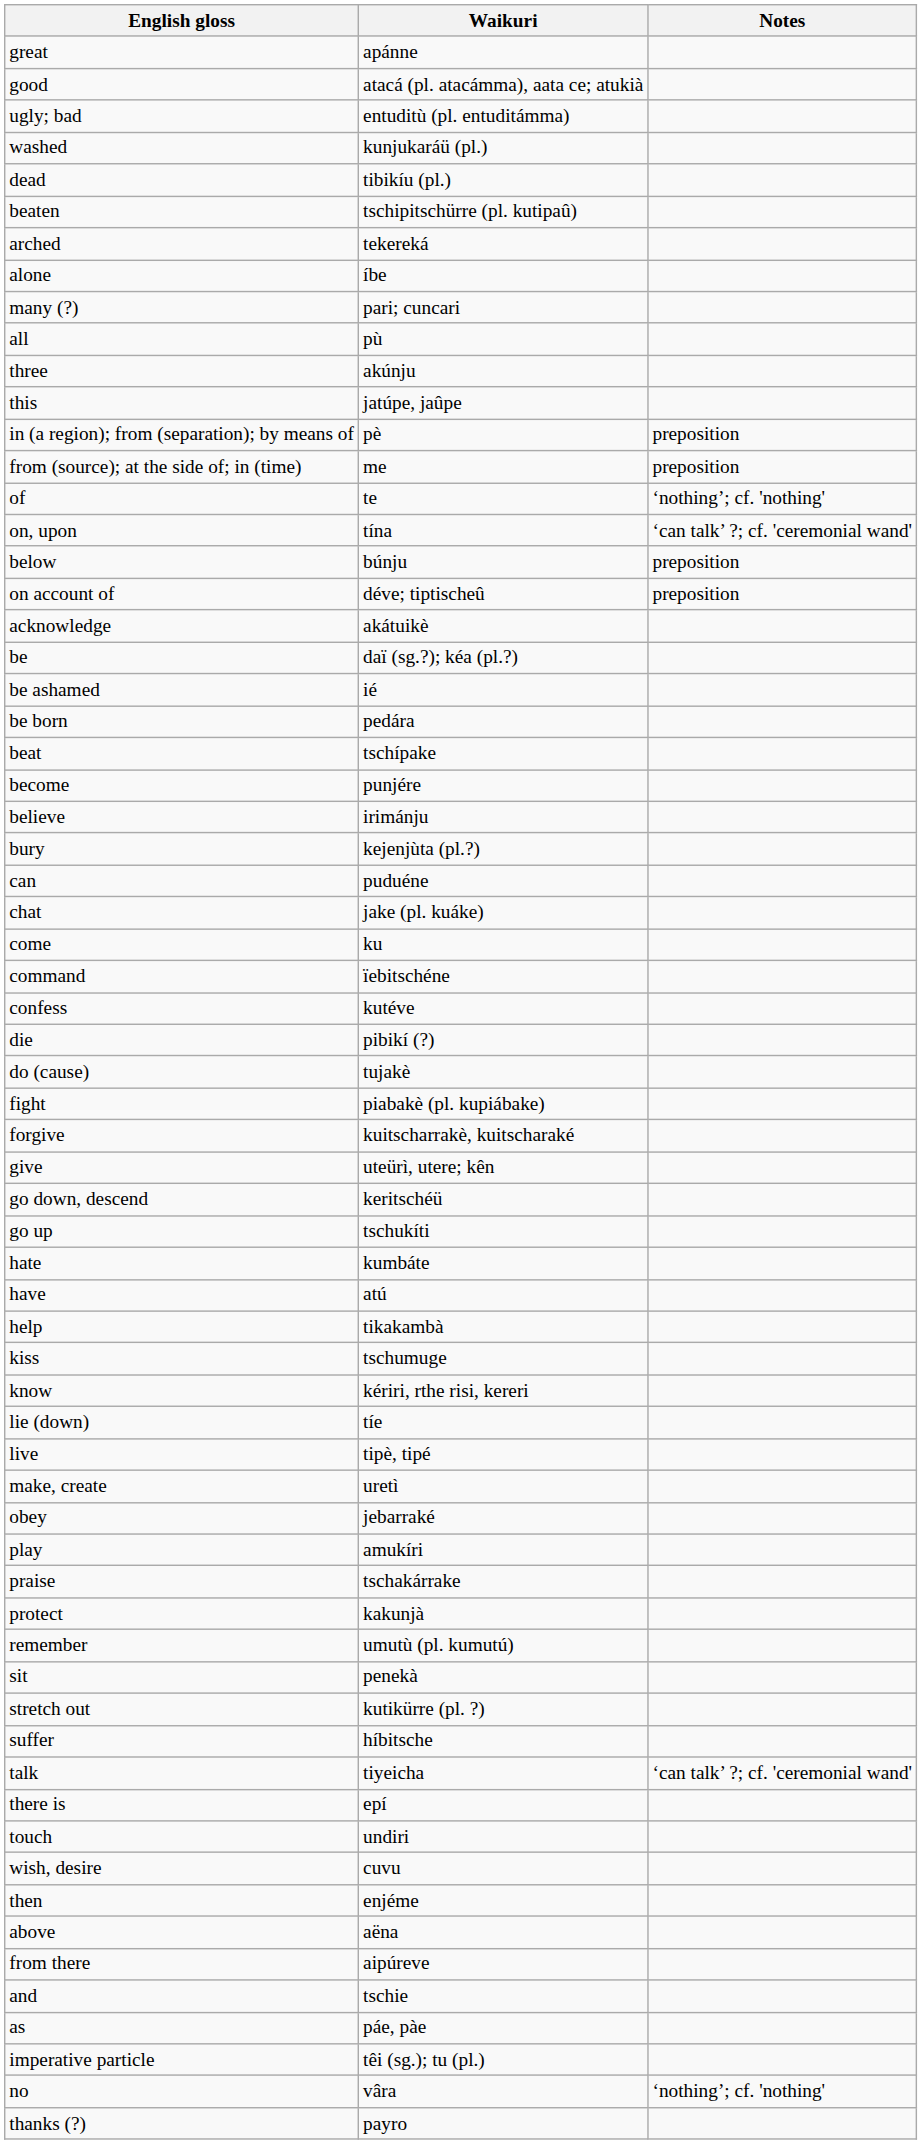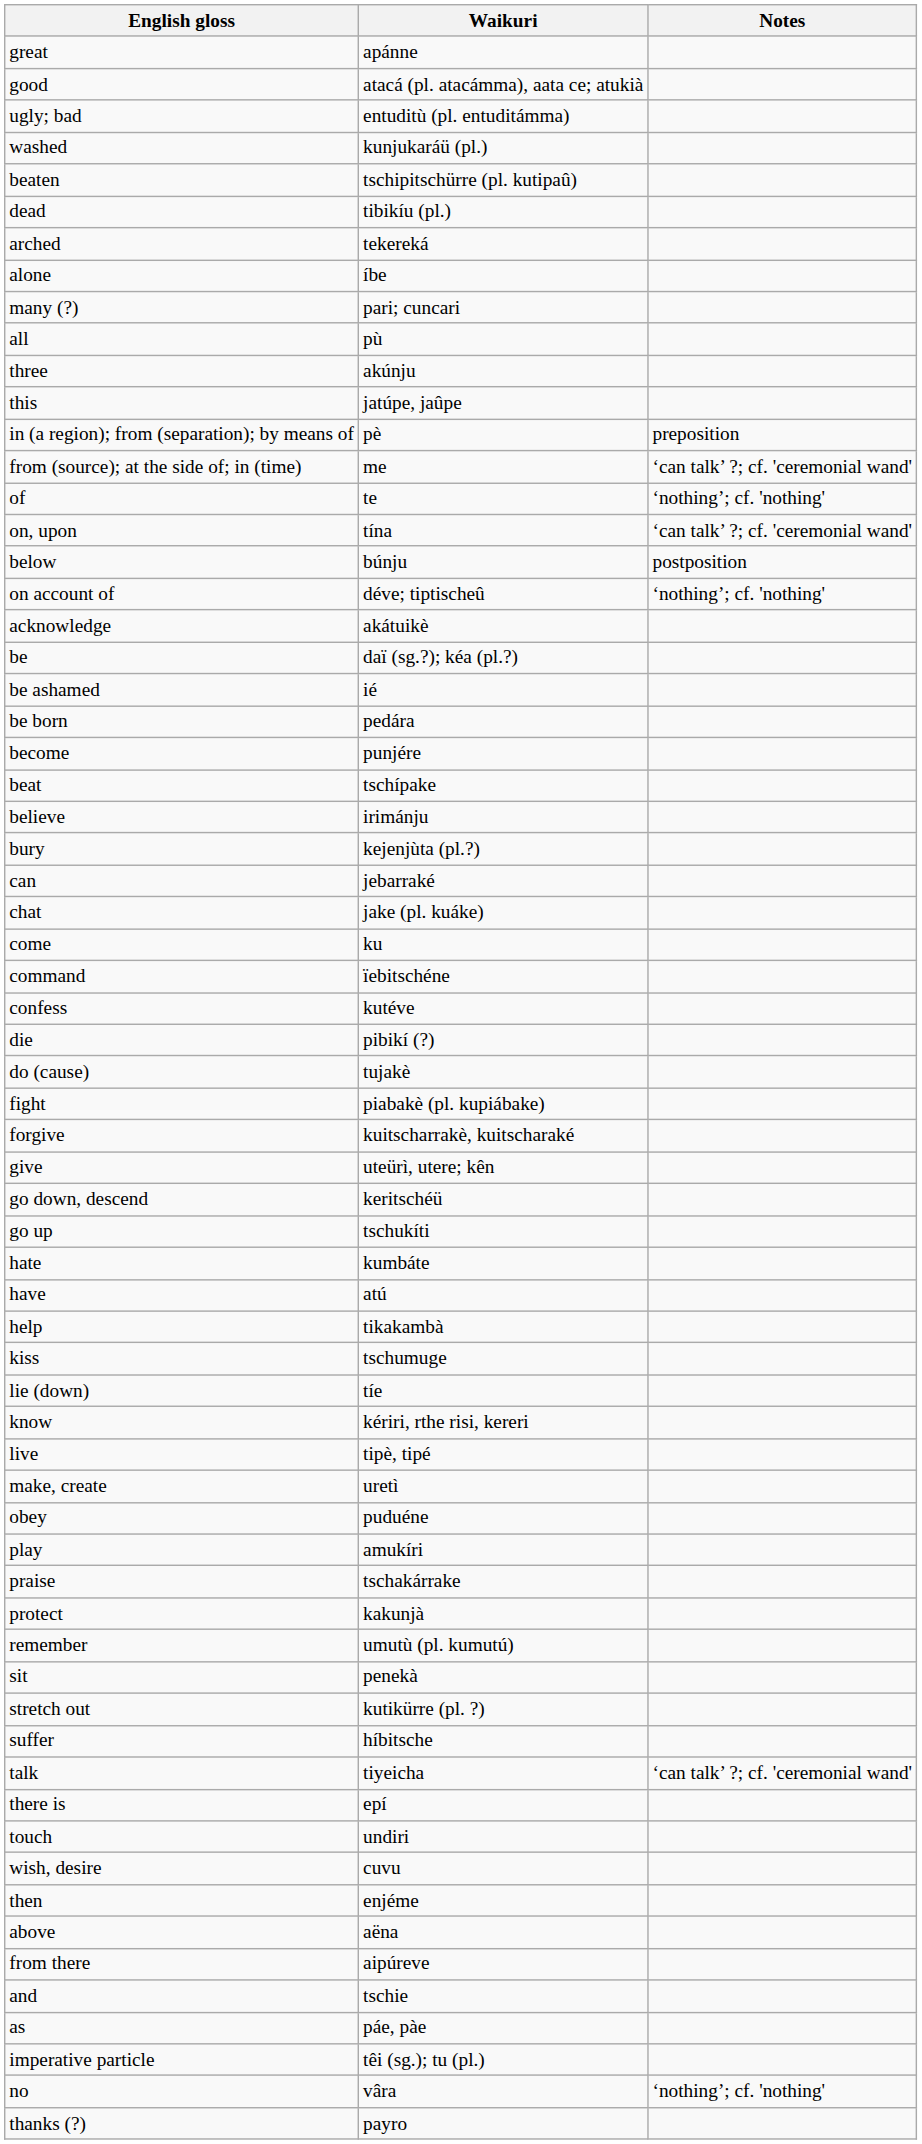rows swapped: beaten <-> dead
from (source); at the side of; in (time) | Notes: preposition -> ‘can talk’ ?; cf. 'ceremonial wand'
below | Notes: preposition -> postposition
on account of | Notes: preposition -> ‘nothing’; cf. 'nothing'
rows swapped: beat <-> become
can | Waikuri: puduéne -> jebarraké
rows swapped: know <-> lie (down)
obey | Waikuri: jebarraké -> puduéne
